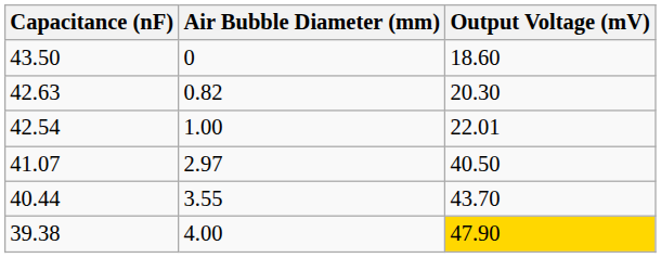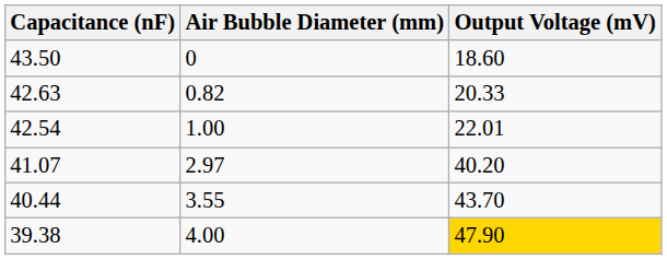42.63 | Output Voltage (mV): 20.30 -> 20.33
41.07 | Output Voltage (mV): 40.50 -> 40.20
